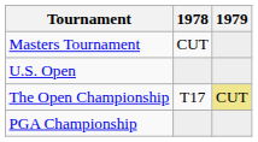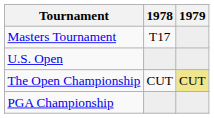Masters Tournament | 1978: CUT -> T17
The Open Championship | 1978: T17 -> CUT
